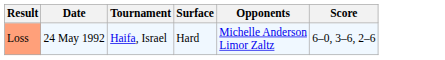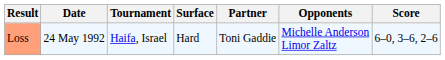+ column: Partner | Toni Gaddie
